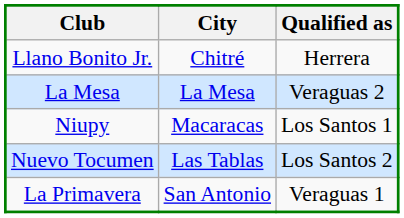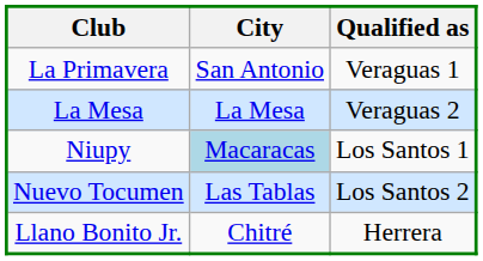rows swapped: Llano Bonito Jr. <-> La Primavera
Niupy | City: no background -> lightblue background
